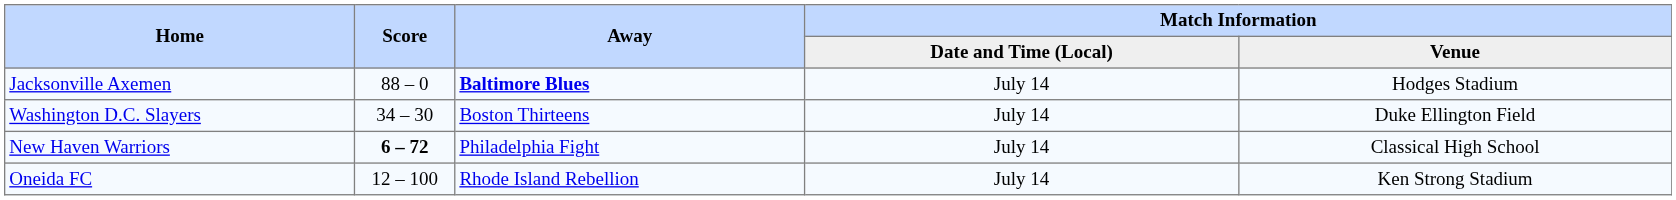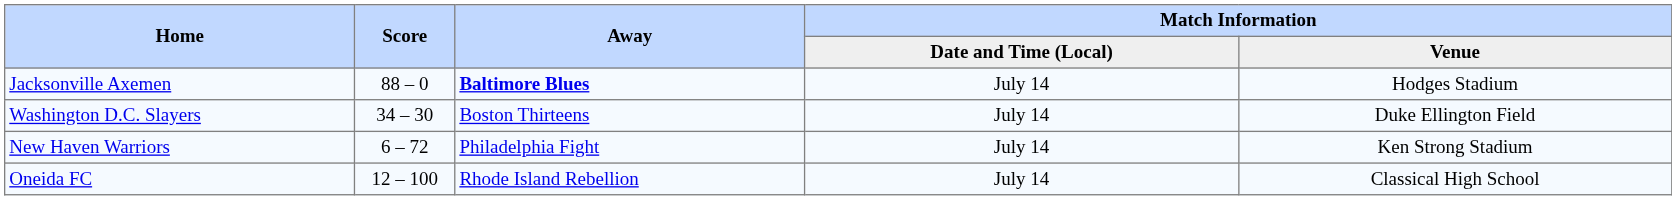New Haven Warriors | Score: bold -> normal
New Haven Warriors | Match Information / Venue: Classical High School -> Ken Strong Stadium
Oneida FC | Match Information / Venue: Ken Strong Stadium -> Classical High School
